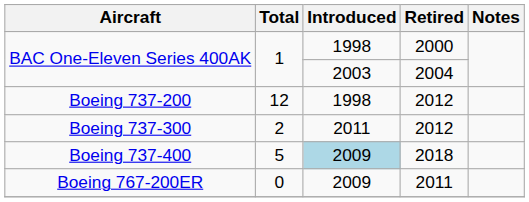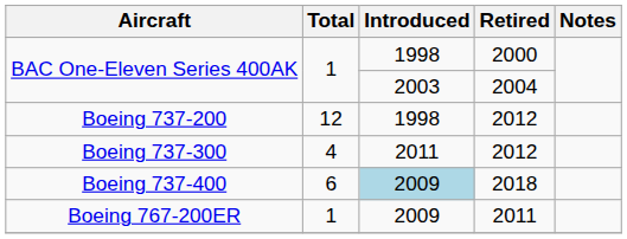Boeing 737-300 | Total: 2 -> 4
Boeing 737-400 | Total: 5 -> 6
Boeing 767-200ER | Total: 0 -> 1
